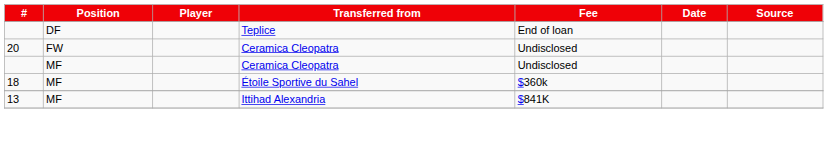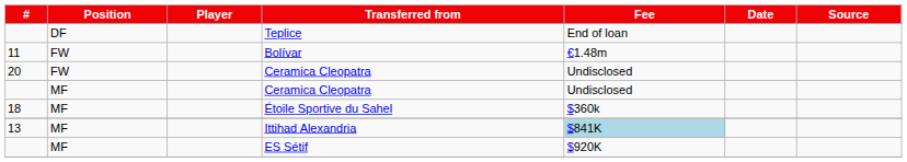+ row: 11 | FW | Bolívar | €1.48m
Ittihad Alexandria | Fee: no background -> lightblue background
+ row: MF | ES Sétif | $920K
